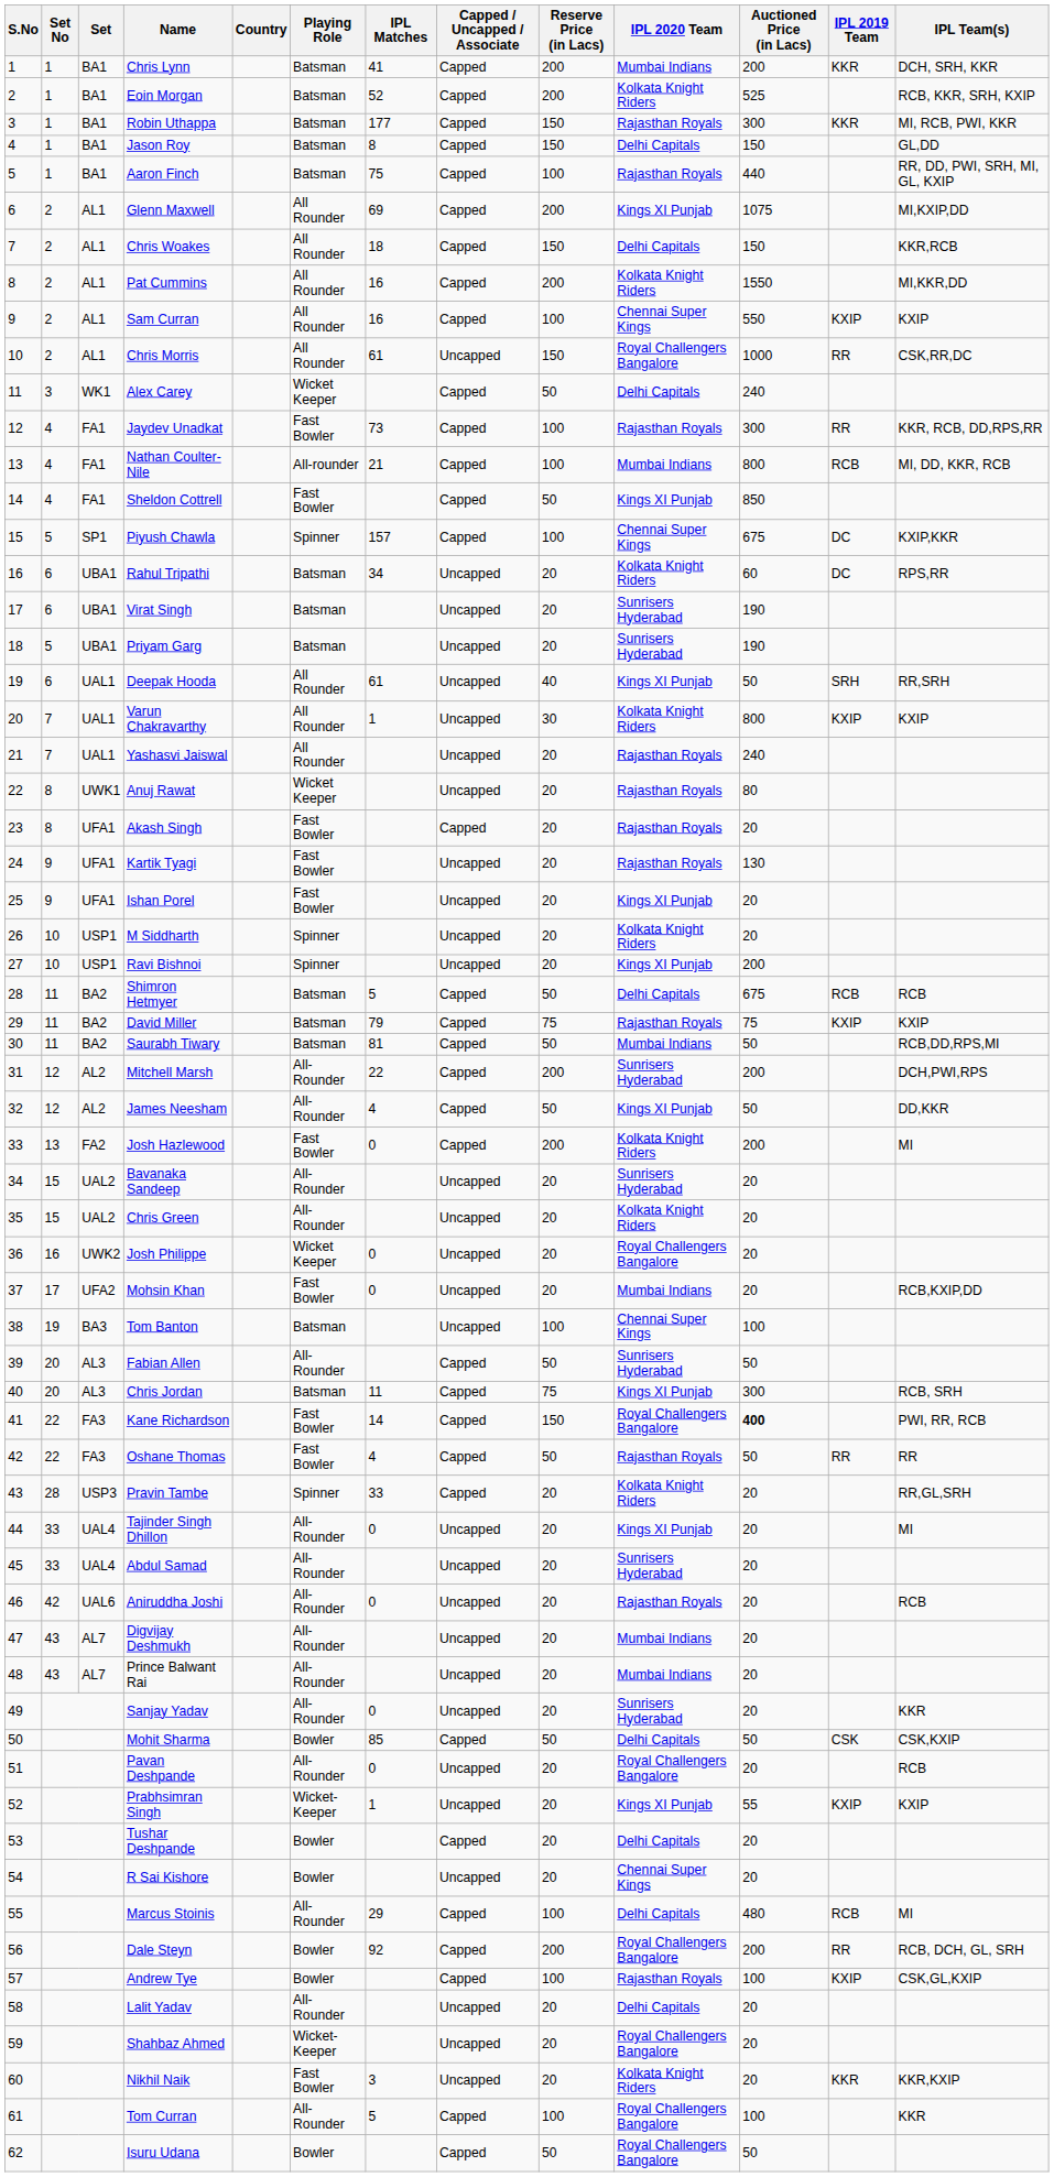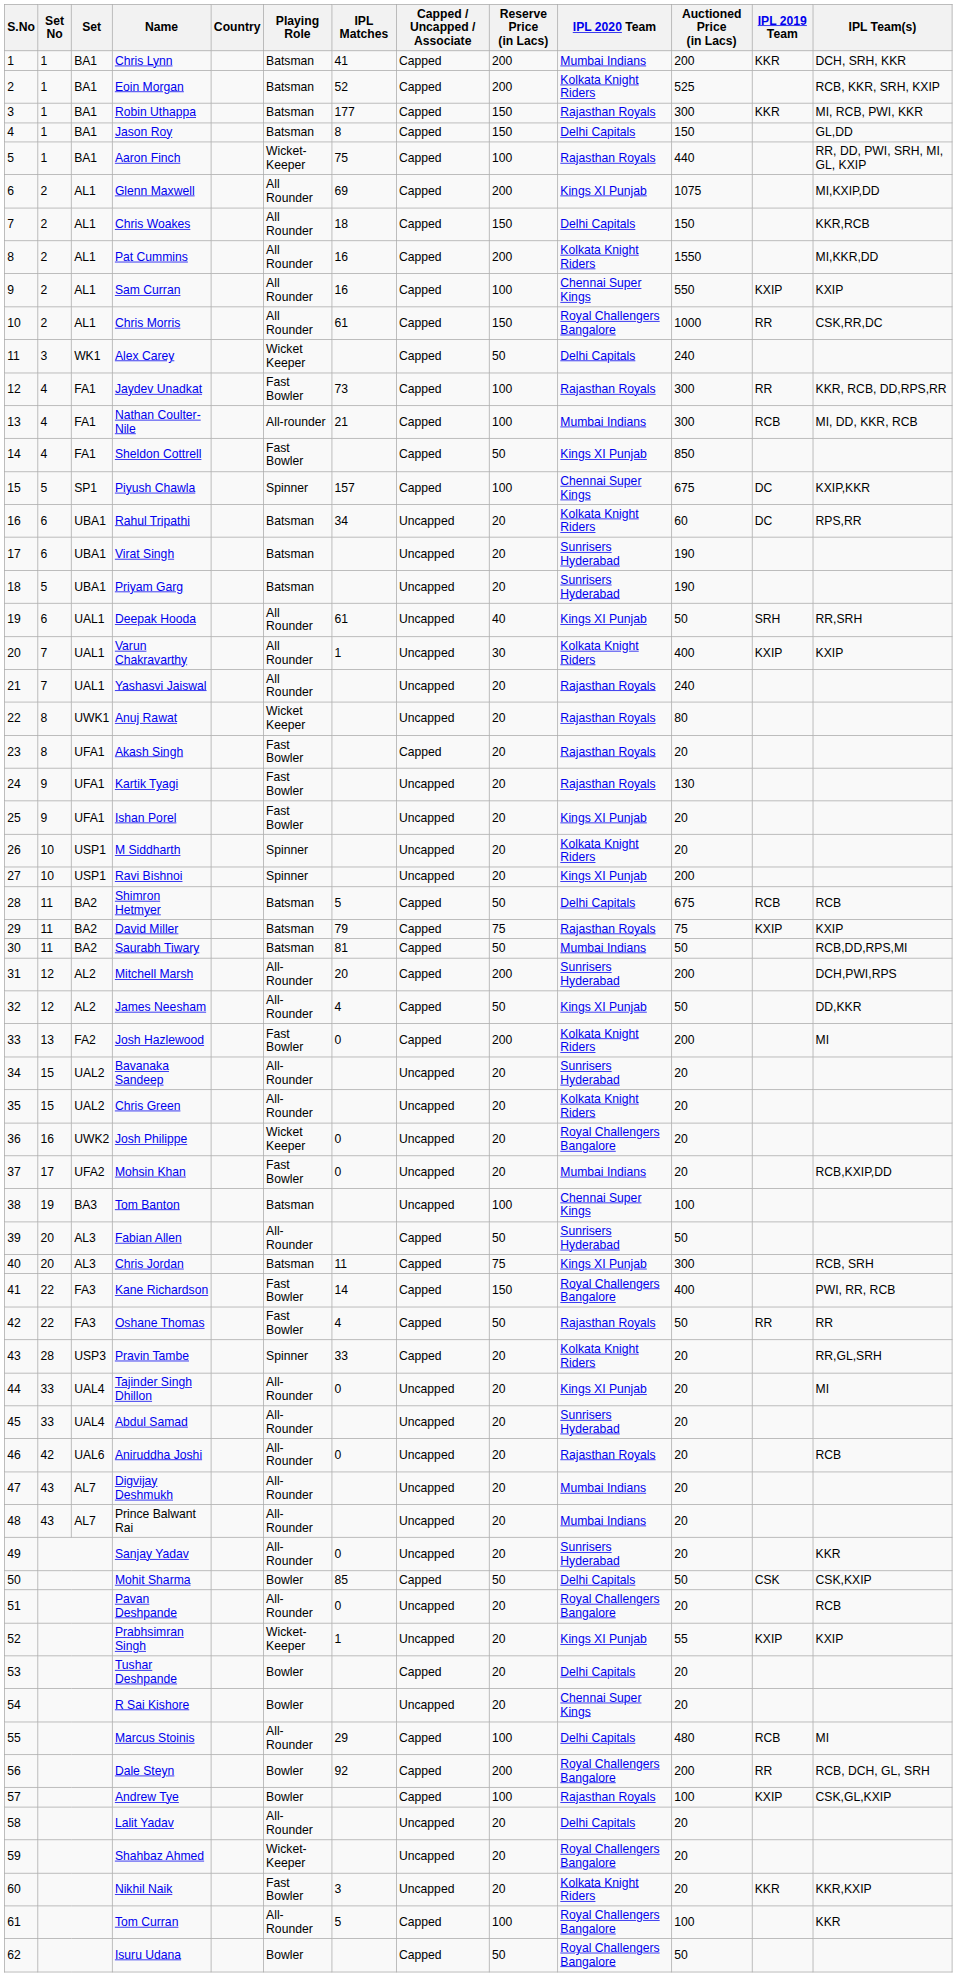Aaron Finch | Playing Role: Batsman -> Wicket-Keeper
Chris Morris | Capped / Uncapped / Associate: Uncapped -> Capped
Nathan Coulter-Nile | Auctioned Price (in Lacs): 800 -> 300
Varun Chakravarthy | Auctioned Price (in Lacs): 800 -> 400
Mitchell Marsh | IPL Matches: 22 -> 20
Kane Richardson | Auctioned Price (in Lacs): bold -> normal
